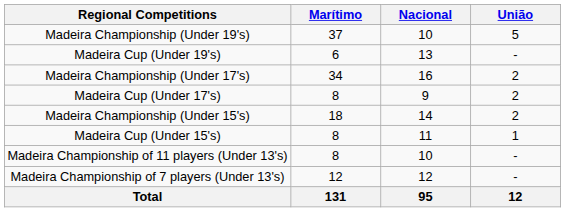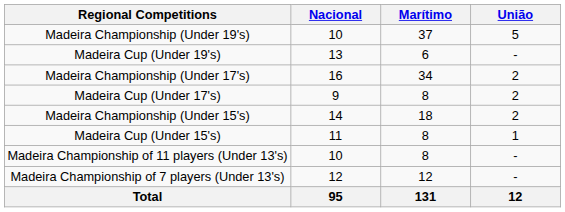columns swapped: Marítimo <-> Nacional
